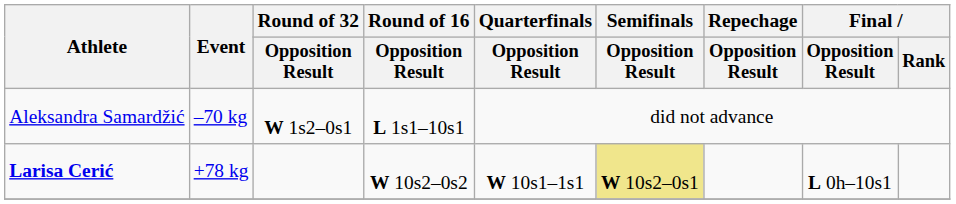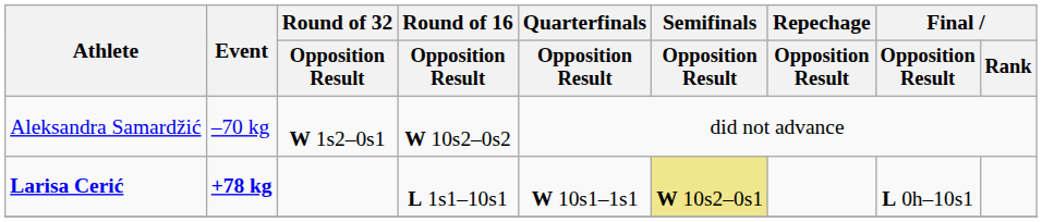Aleksandra Samardžić | Round of 16 / Opposition Result: L 1s1–10s1 -> W 10s2–0s2
Larisa Cerić | Event: normal -> bold
Larisa Cerić | Round of 16 / Opposition Result: W 10s2–0s2 -> L 1s1–10s1
